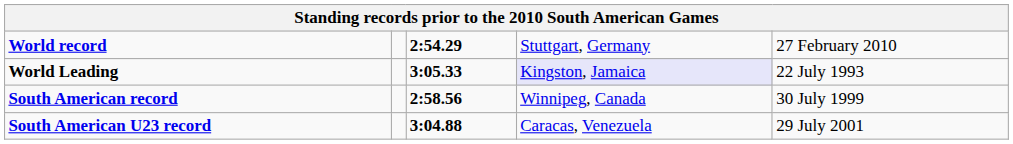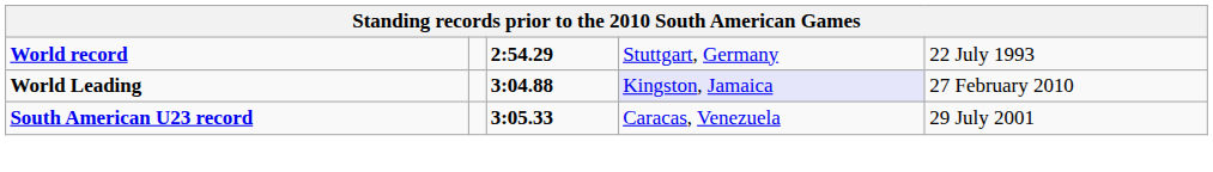World record | column 5: 27 February 2010 -> 22 July 1993
World Leading | column 3: 3:05.33 -> 3:04.88
World Leading | column 5: 22 July 1993 -> 27 February 2010
- row: South American record | 2:58.56 | Winnipeg, Canada | 30 July 1999
South American U23 record | column 3: 3:04.88 -> 3:05.33
